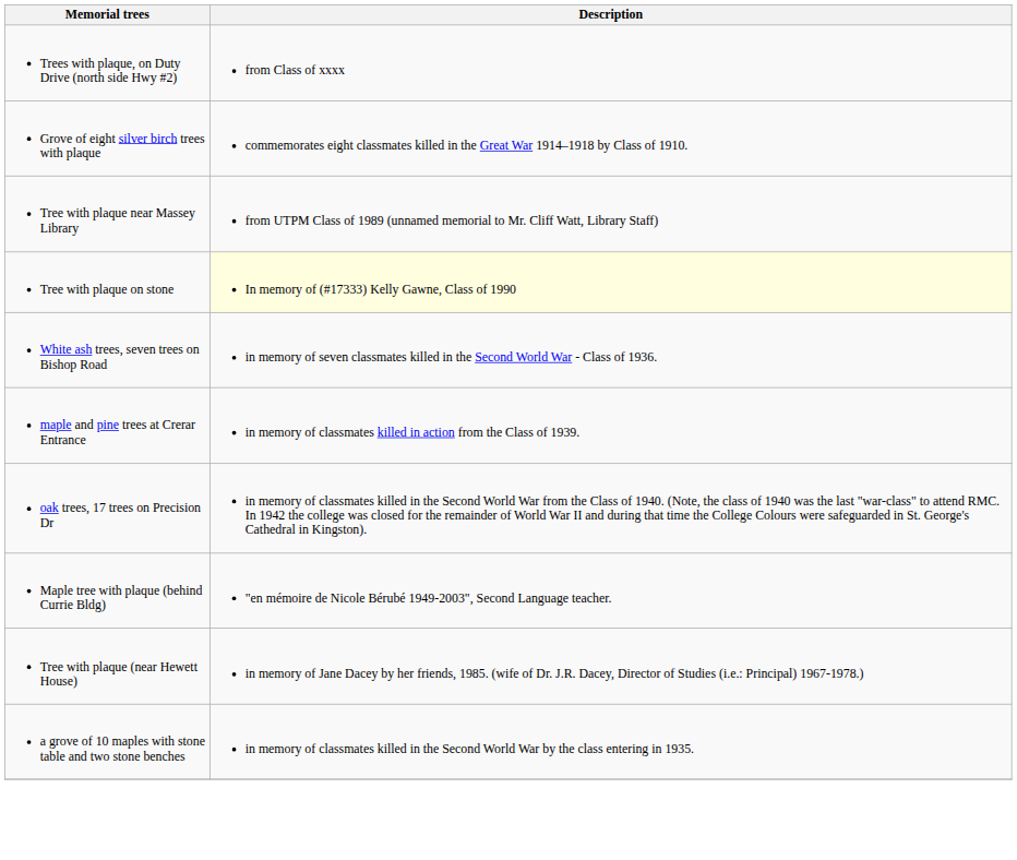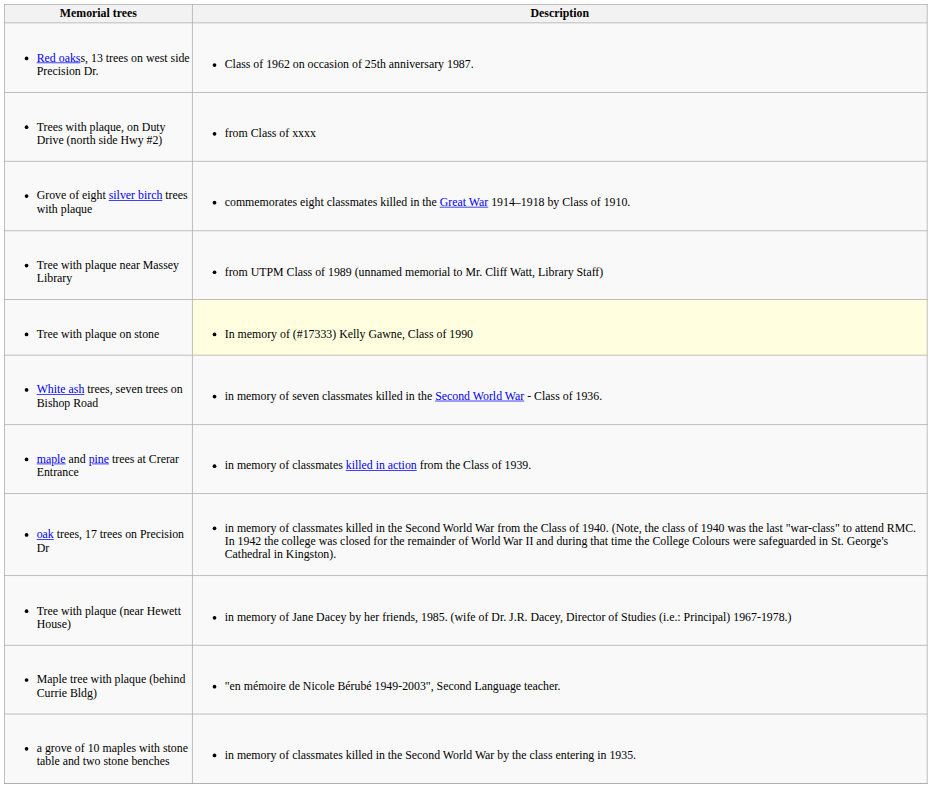+ row: Red oakss, 13 trees on west side Precision Dr. | Class of 1962 on occasion of 25th anniversary 1987.
rows swapped: Maple tree with plaque (behind Currie Bldg) <-> Tree with plaque (near Hewett House)
